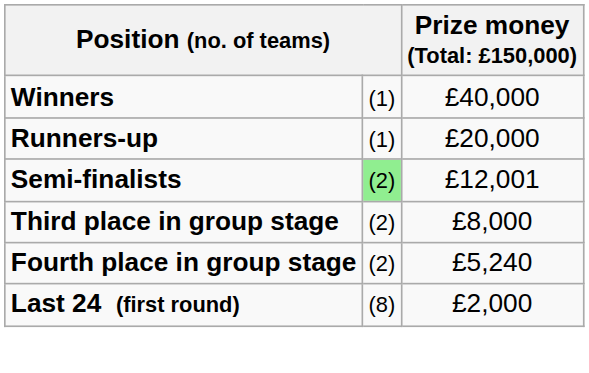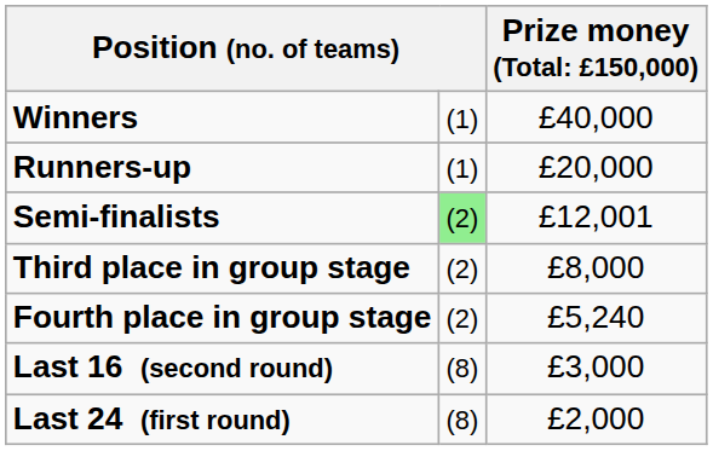+ row: Last 16 (second round) | (8) | £3,000
